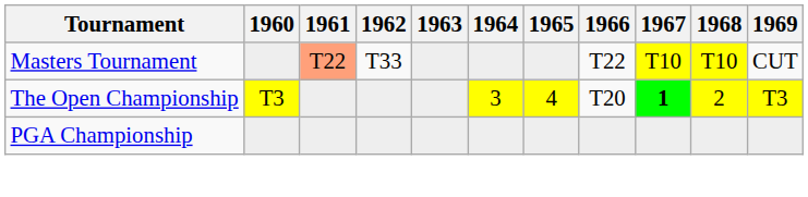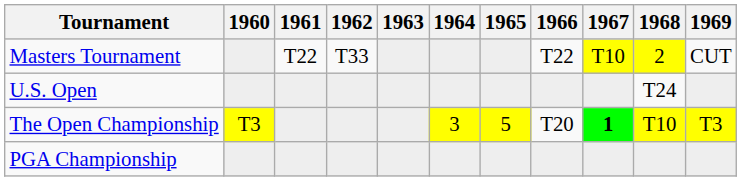Masters Tournament | 1961: lightsalmon background -> no background
Masters Tournament | 1968: T10 -> 2
+ row: U.S. Open | T24
The Open Championship | 1965: 4 -> 5
The Open Championship | 1968: 2 -> T10
